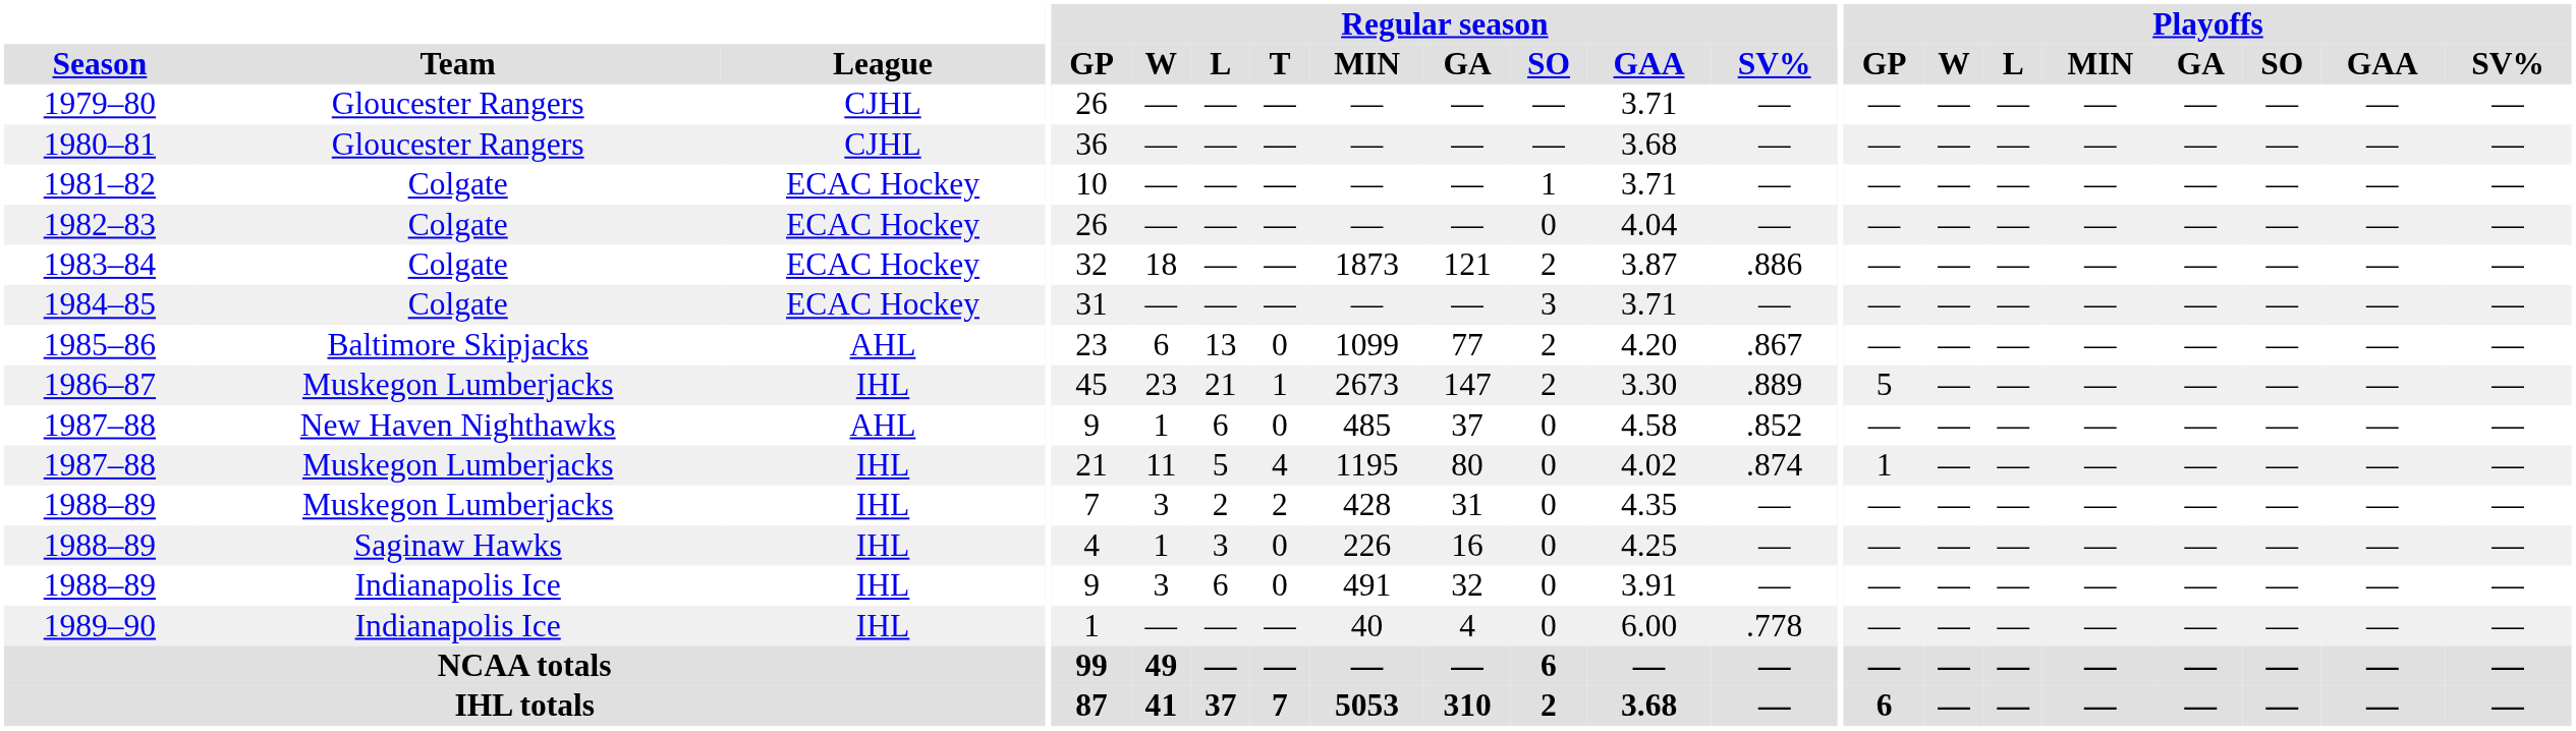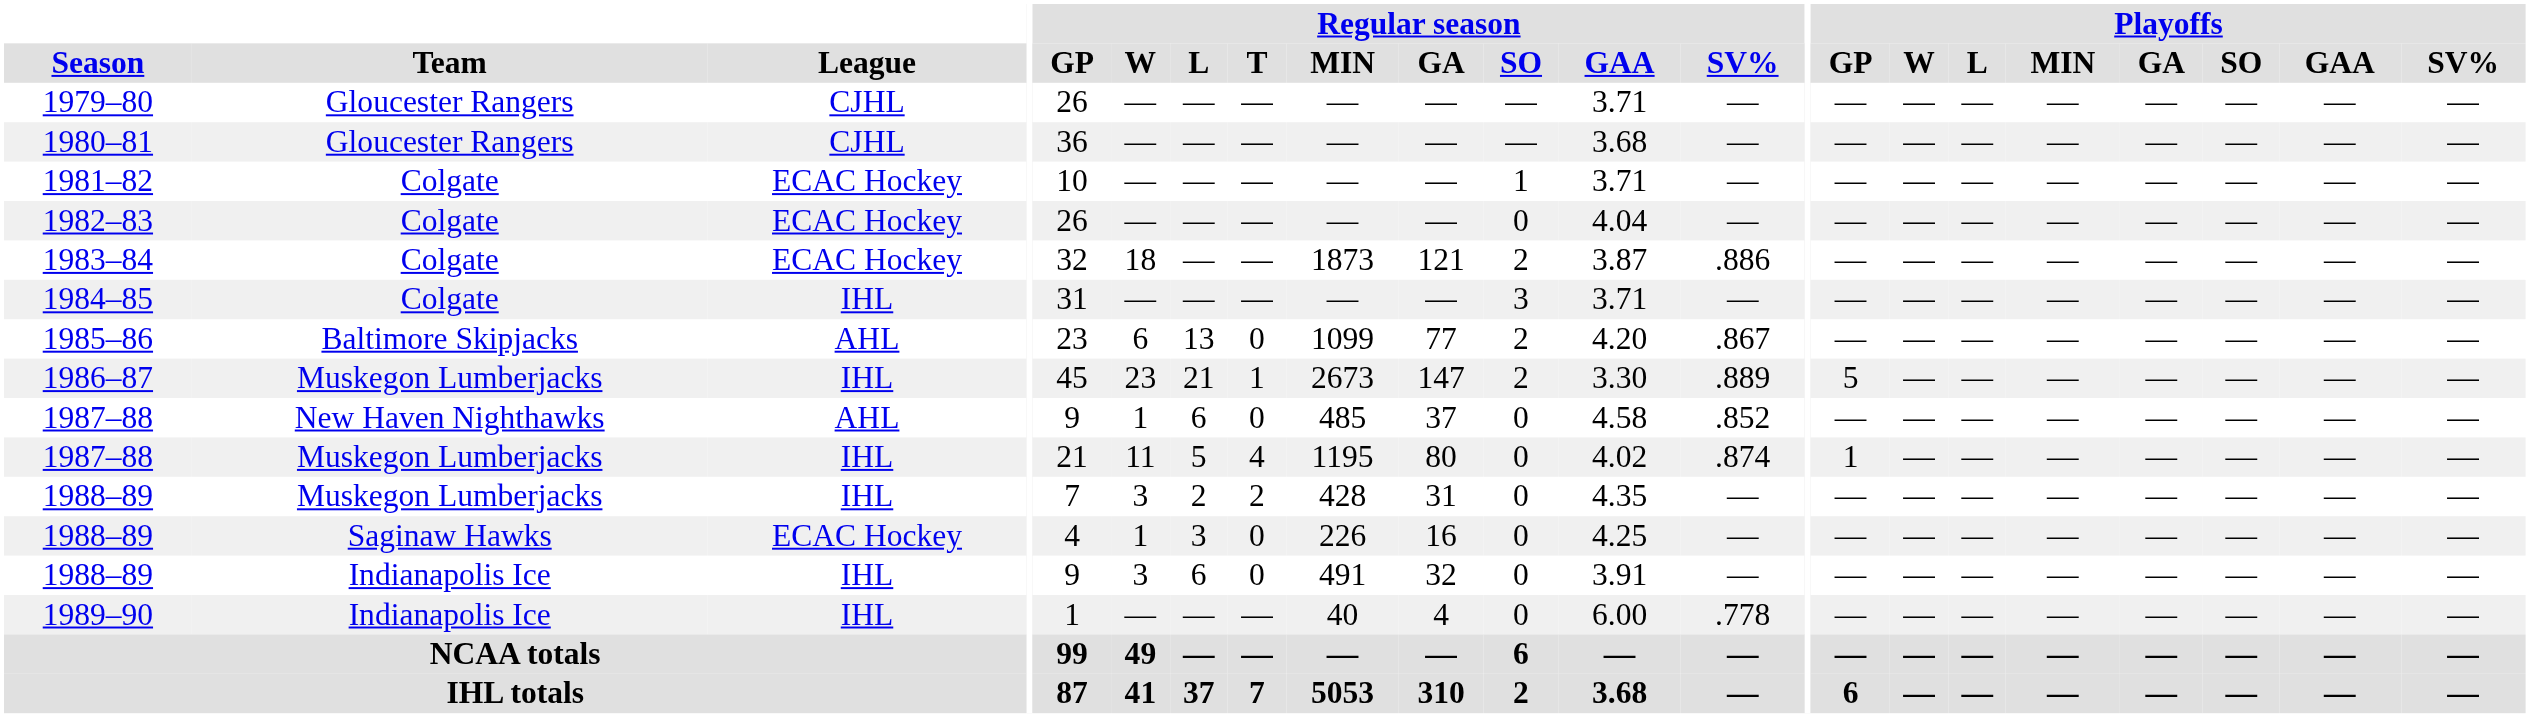1984–85 | League: ECAC Hockey -> IHL
1988–89 / Saginaw Hawks | League: IHL -> ECAC Hockey
